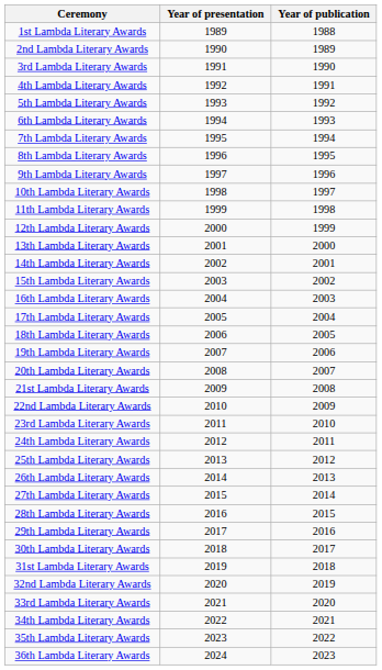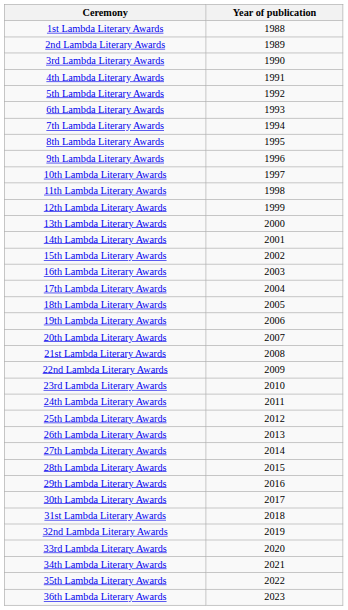- column: Year of presentation | 1989 | 1990 | 1991 | 1992 | 1993 | 1994 | 1995 | 1996 | 1997 | 1998 | 1999 | 2000 | 2001 | 2002 | 2003 | 2004 | 2005 | 2006 | 2007 | 2008 | 2009 | 2010 | 2011 | 2012 | 2013 | 2014 | 2015 | 2016 | 2017 | 2018 | 2019 | 2020 | 2021 | 2022 | 2023 | 2024
